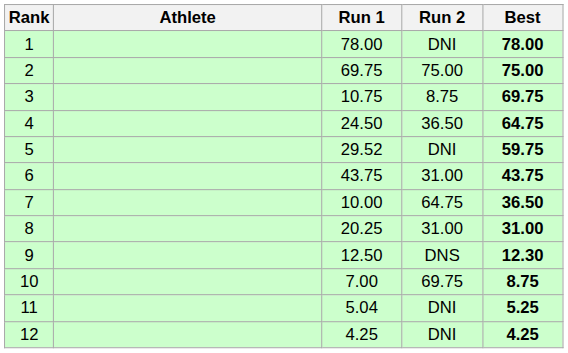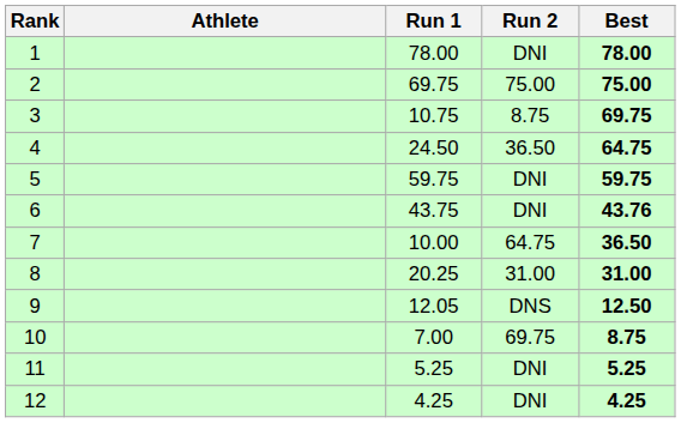5 | Run 1: 29.52 -> 59.75
6 | Run 2: 31.00 -> DNI
6 | Best: 43.75 -> 43.76
9 | Run 1: 12.50 -> 12.05
9 | Best: 12.30 -> 12.50
11 | Run 1: 5.04 -> 5.25
